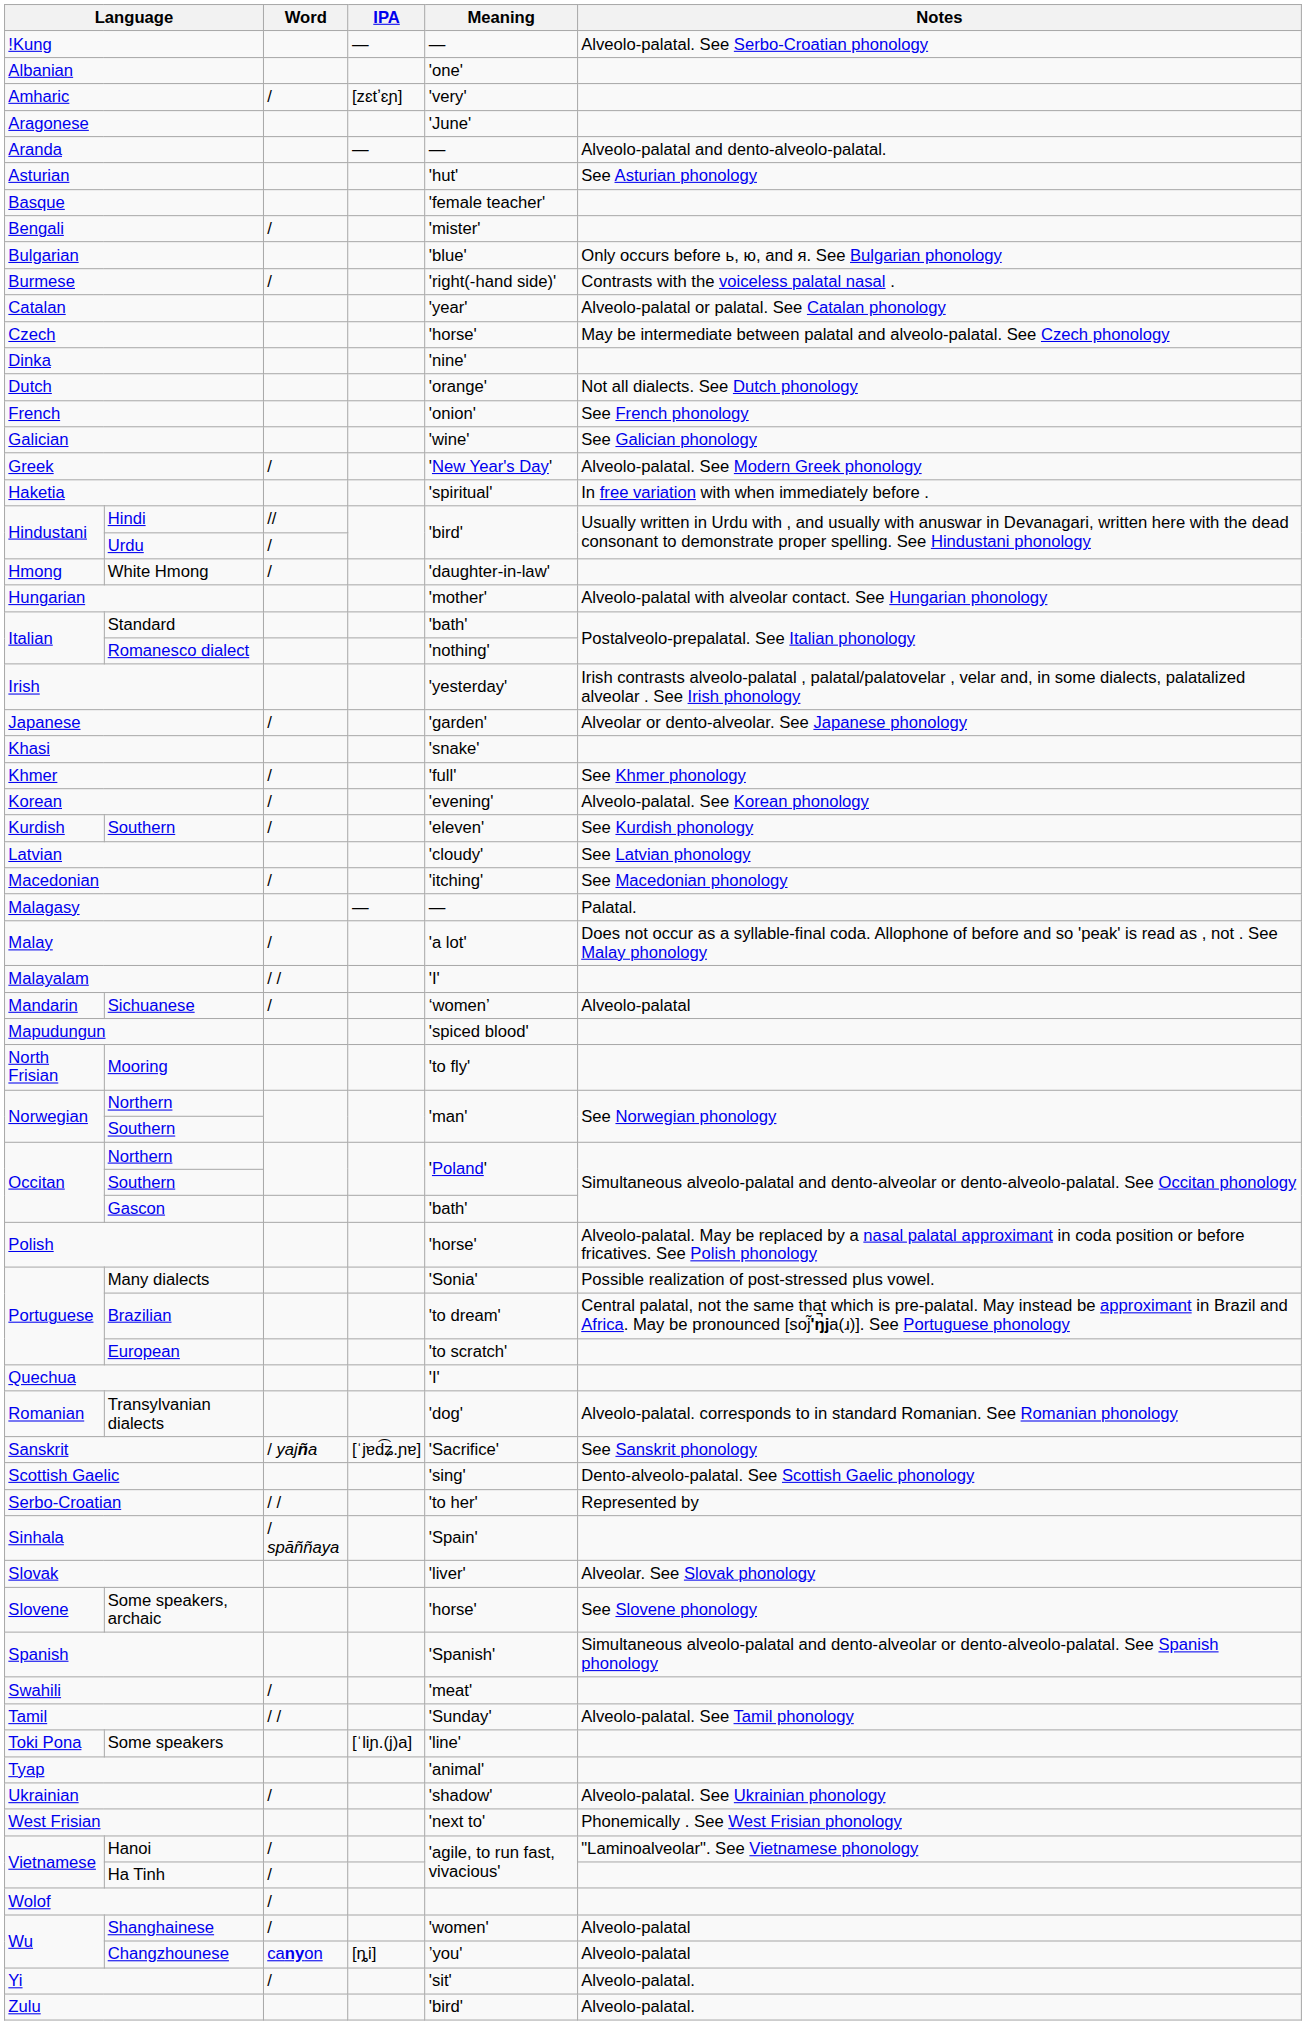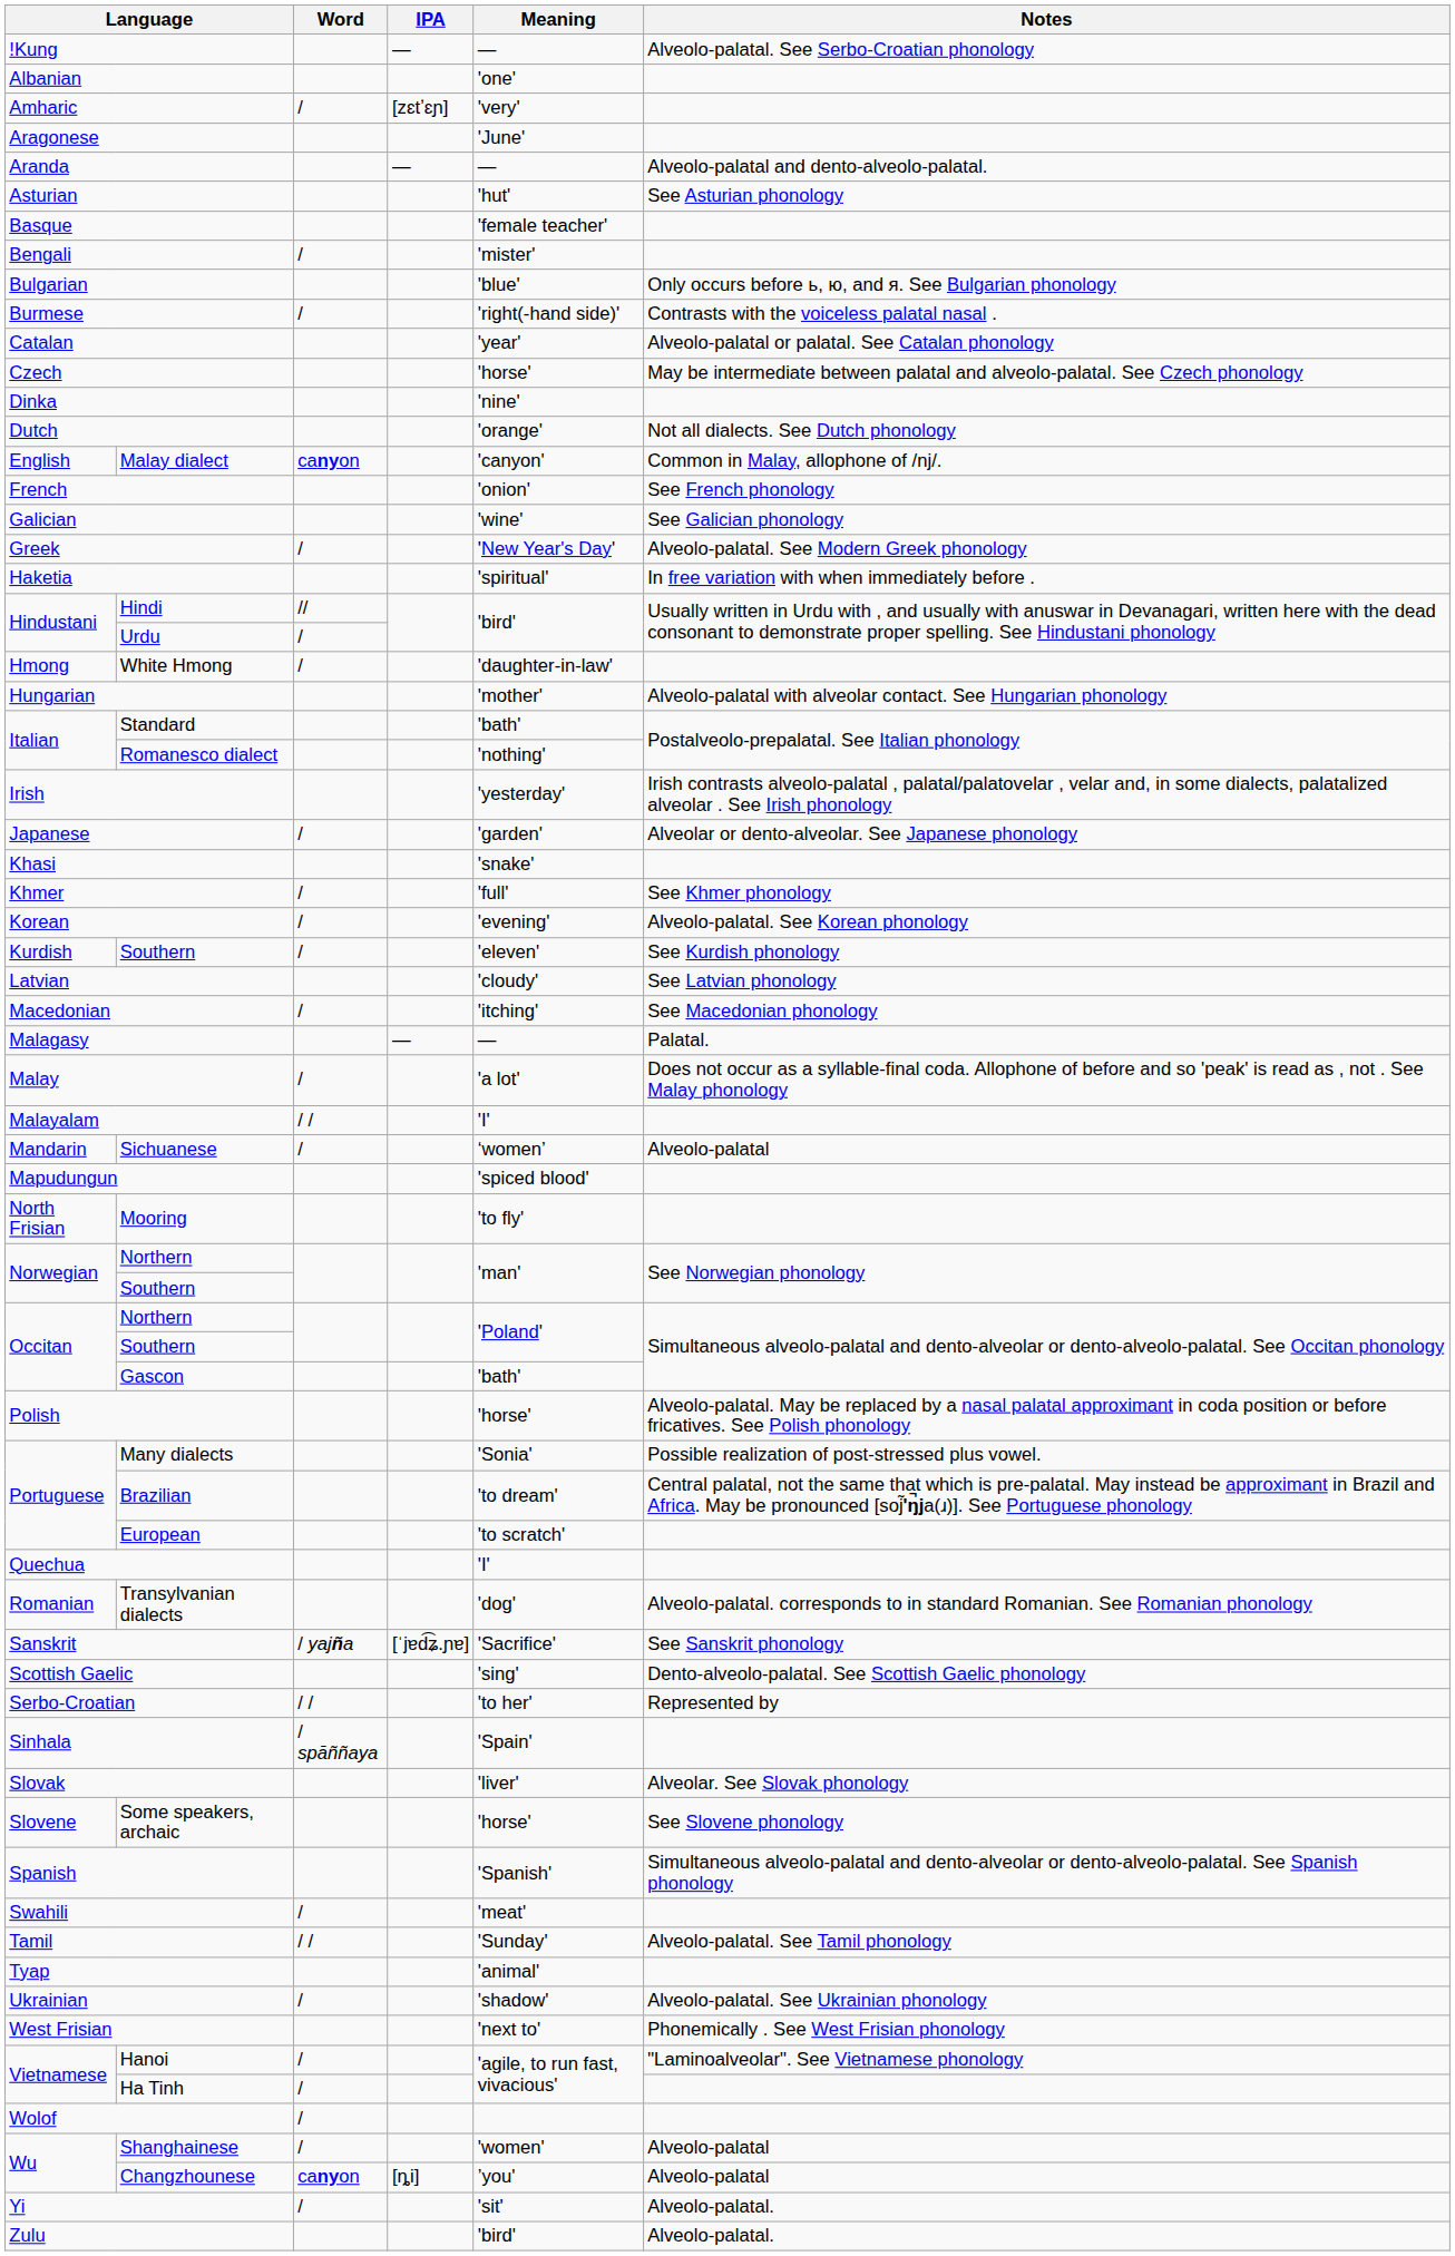+ row: English | Malay dialect | canyon | 'canyon' | Common in Malay, allophone of /nj/.
- row: Toki Pona | Some speakers | [ˈliɲ.(j)a] | 'line'
